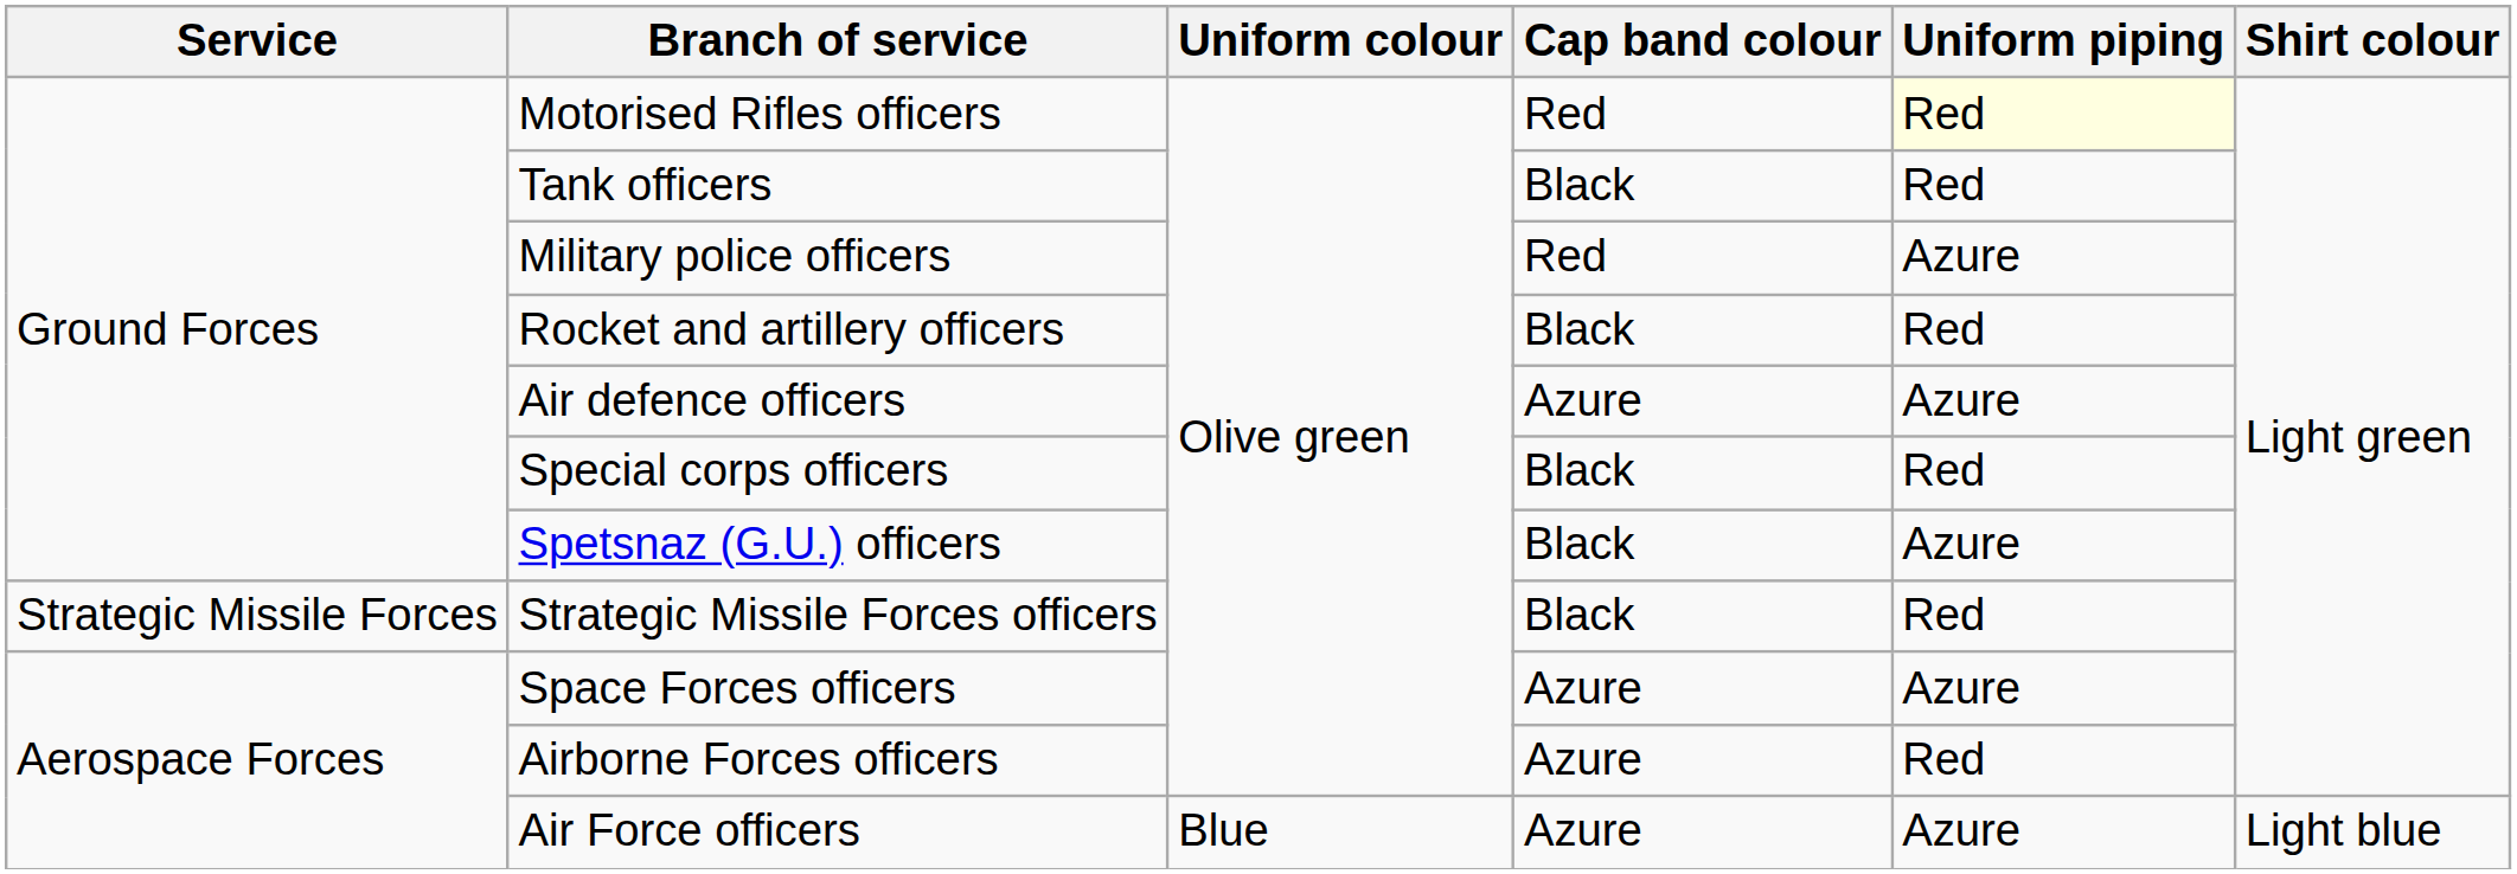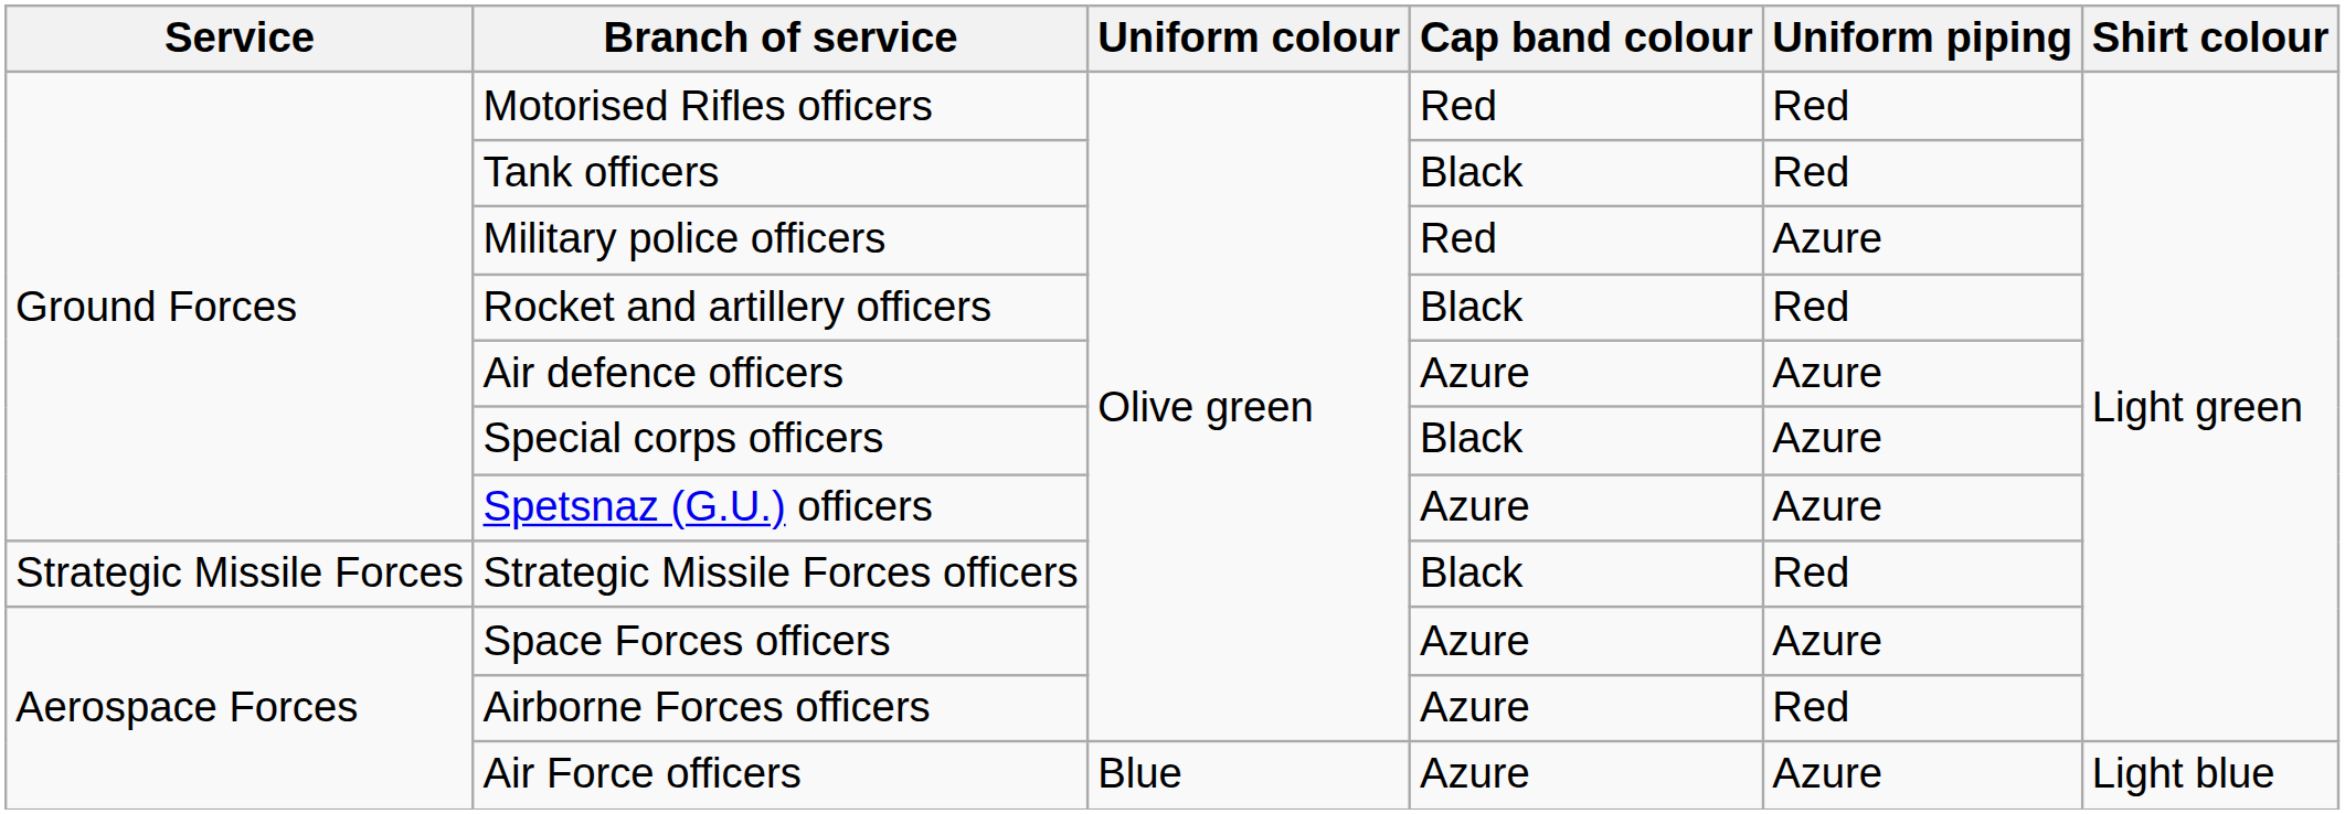Motorised Rifles officers | Uniform piping: lightyellow background -> no background
Special corps officers | Uniform piping: Red -> Azure
Spetsnaz (G.U.) officers | Cap band colour: Black -> Azure
